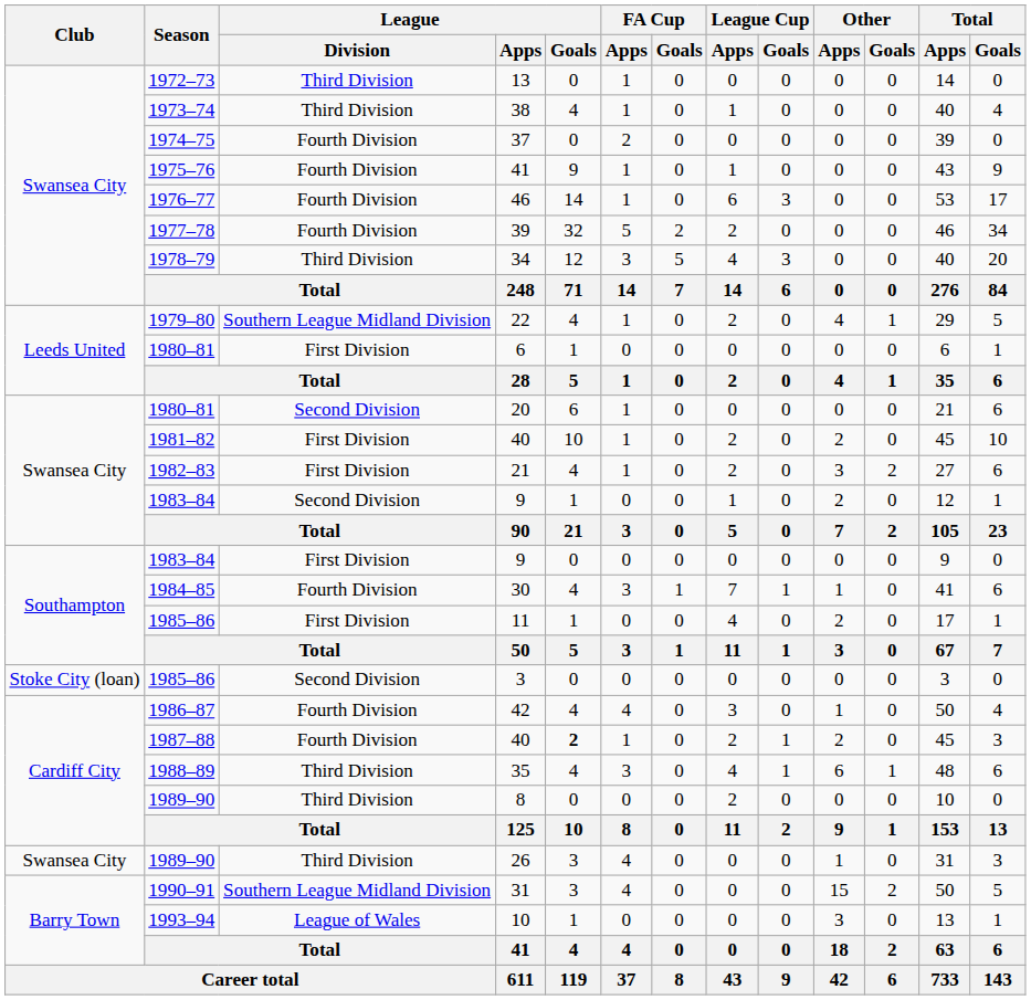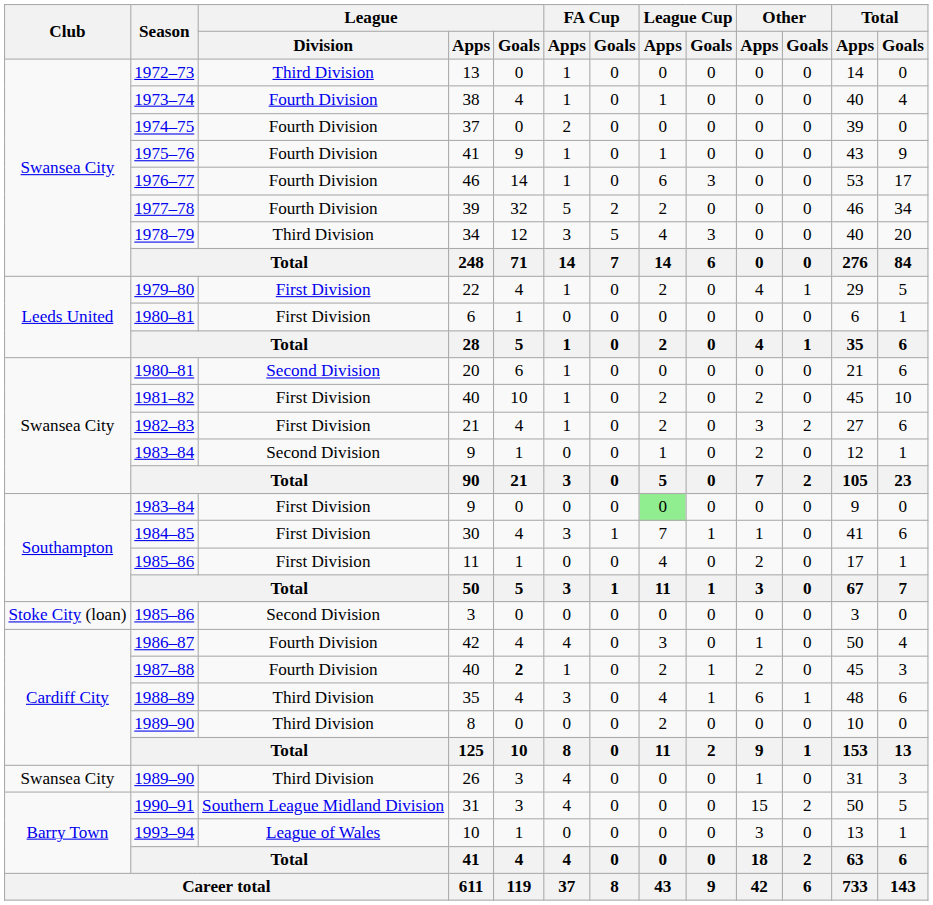38 | League / Division: Third Division -> Fourth Division
22 | League / Division: Southern League Midland Division -> First Division
Southampton / 9 | League Cup / Apps: no background -> lightgreen background
30 | League / Division: Fourth Division -> First Division
